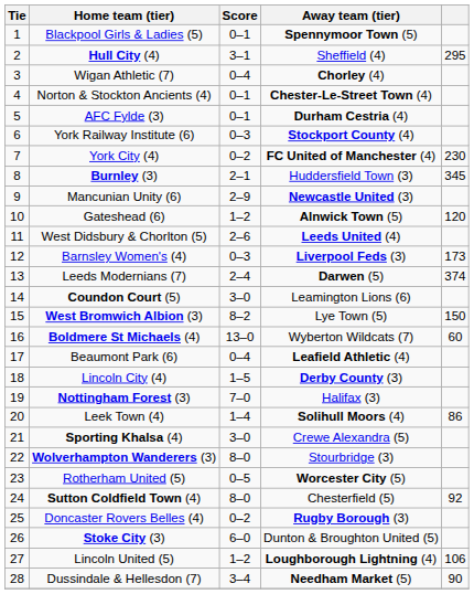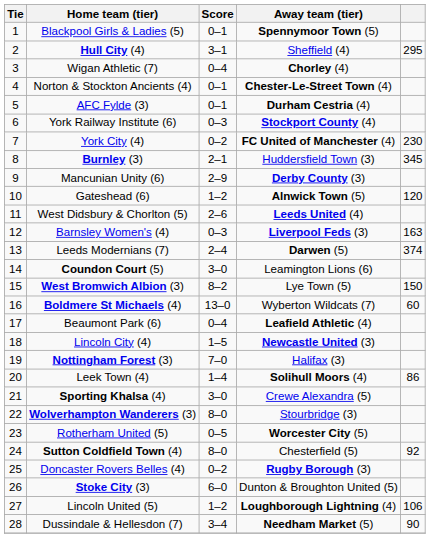Mancunian Unity (6) | Away team (tier): Newcastle United (3) -> Derby County (3)
Barnsley Women's (4) | column 5: 173 -> 163
Lincoln City (4) | Away team (tier): Derby County (3) -> Newcastle United (3)
